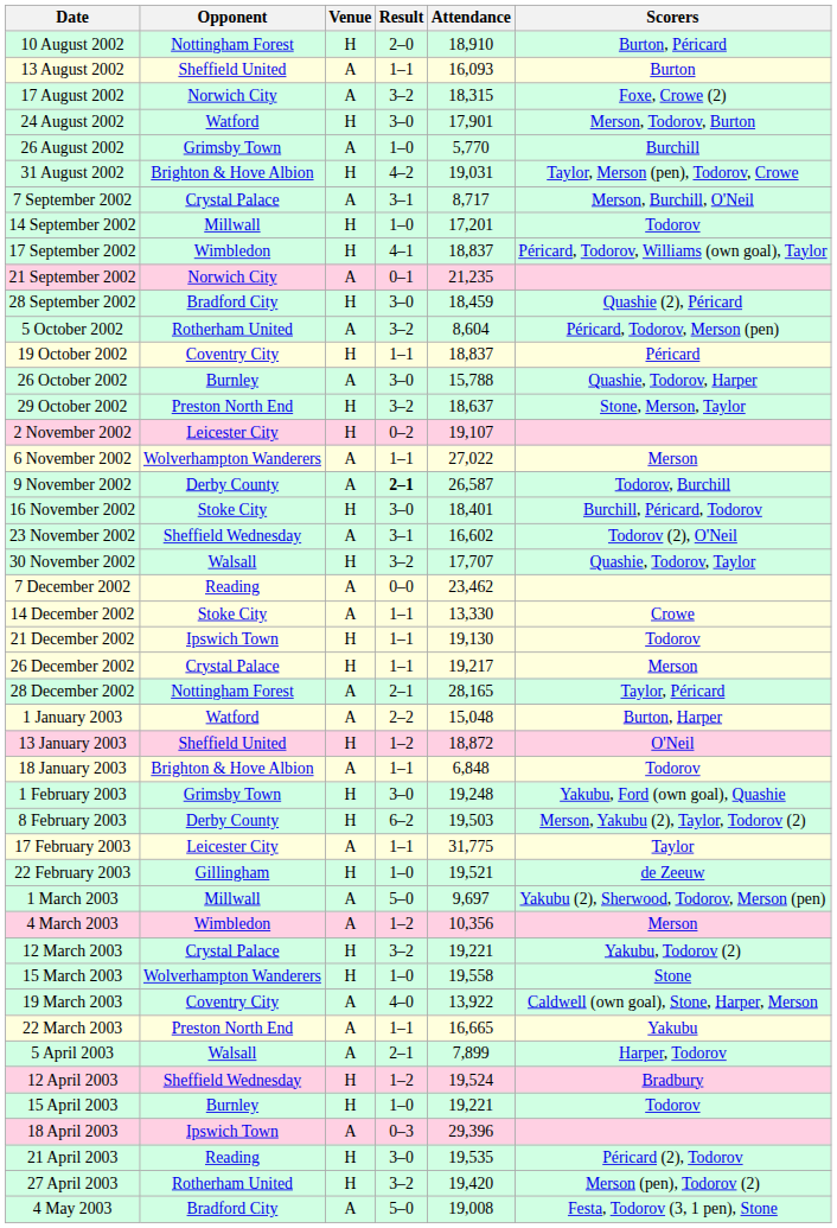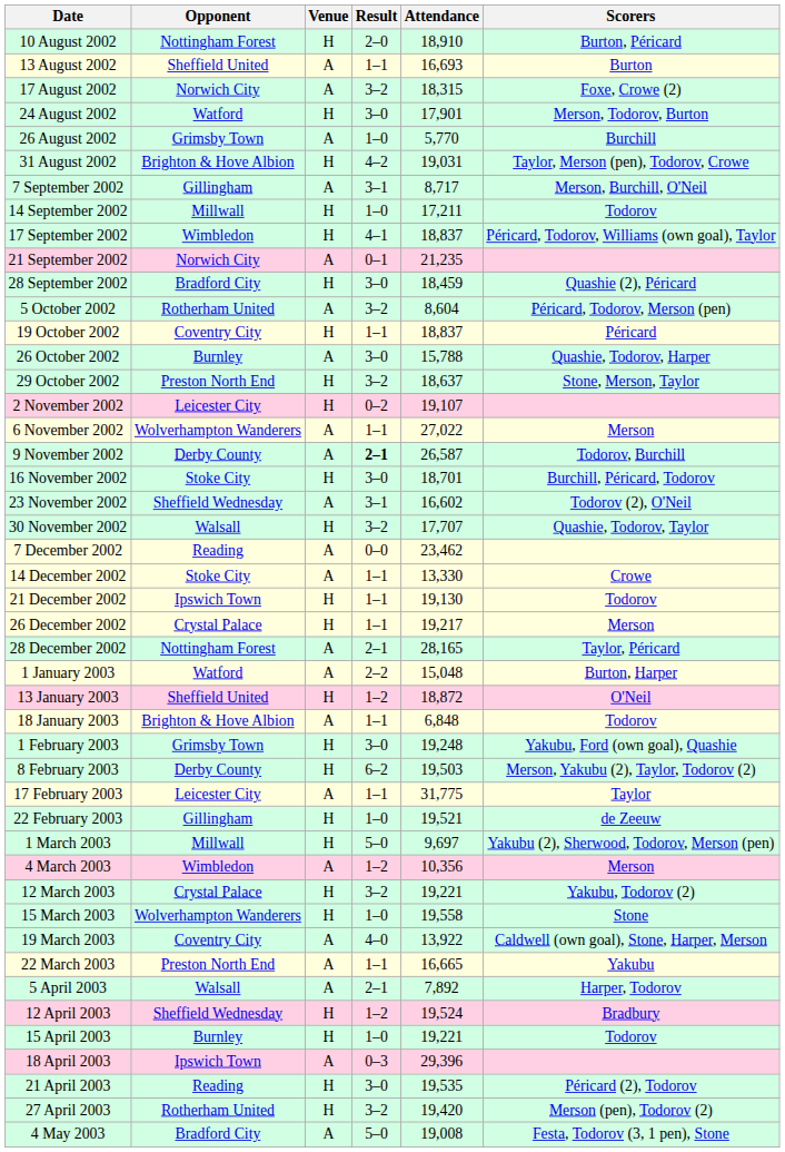13 August 2002 | Attendance: 16,093 -> 16,693
7 September 2002 | Opponent: Crystal Palace -> Gillingham
14 September 2002 | Attendance: 17,201 -> 17,211
16 November 2002 | Attendance: 18,401 -> 18,701
1 March 2003 | Venue: A -> H
5 April 2003 | Attendance: 7,899 -> 7,892
